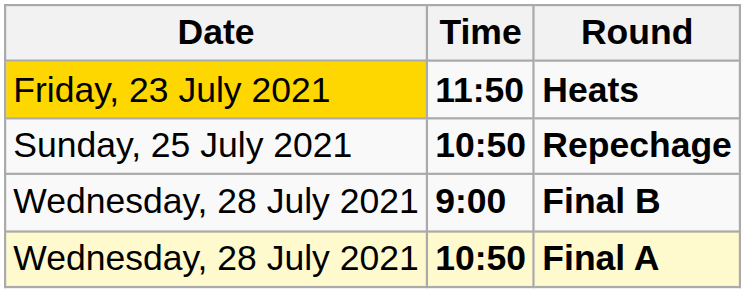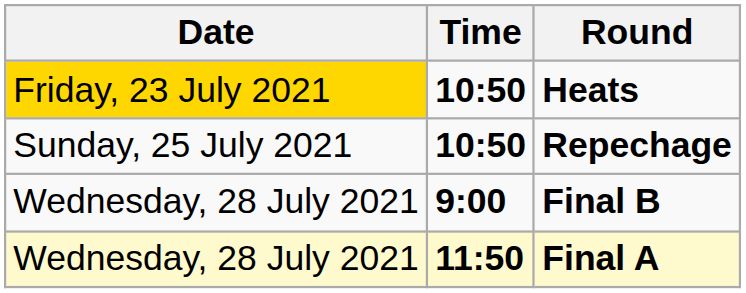Heats | Time: 11:50 -> 10:50
Final A | Time: 10:50 -> 11:50
